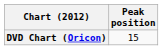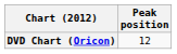DVD Chart (Oricon) | Peak position: 15 -> 12
